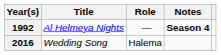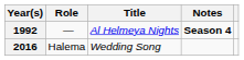columns swapped: Title <-> Role
